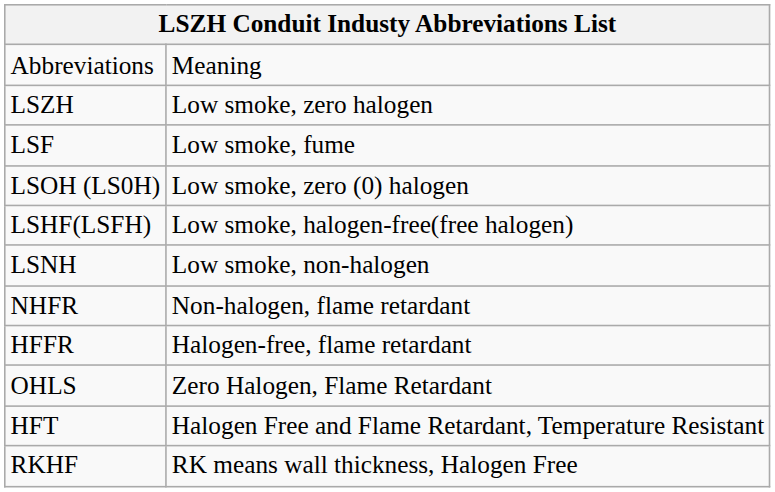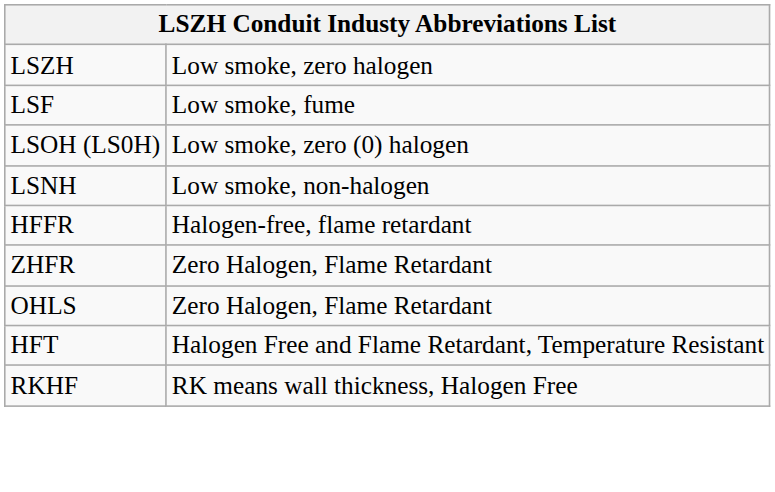- row: Abbreviations | Meaning
- row: LSHF(LSFH) | Low smoke, halogen-free(free halogen)
- row: NHFR | Non-halogen, flame retardant
+ row: ZHFR | Zero Halogen, Flame Retardant
